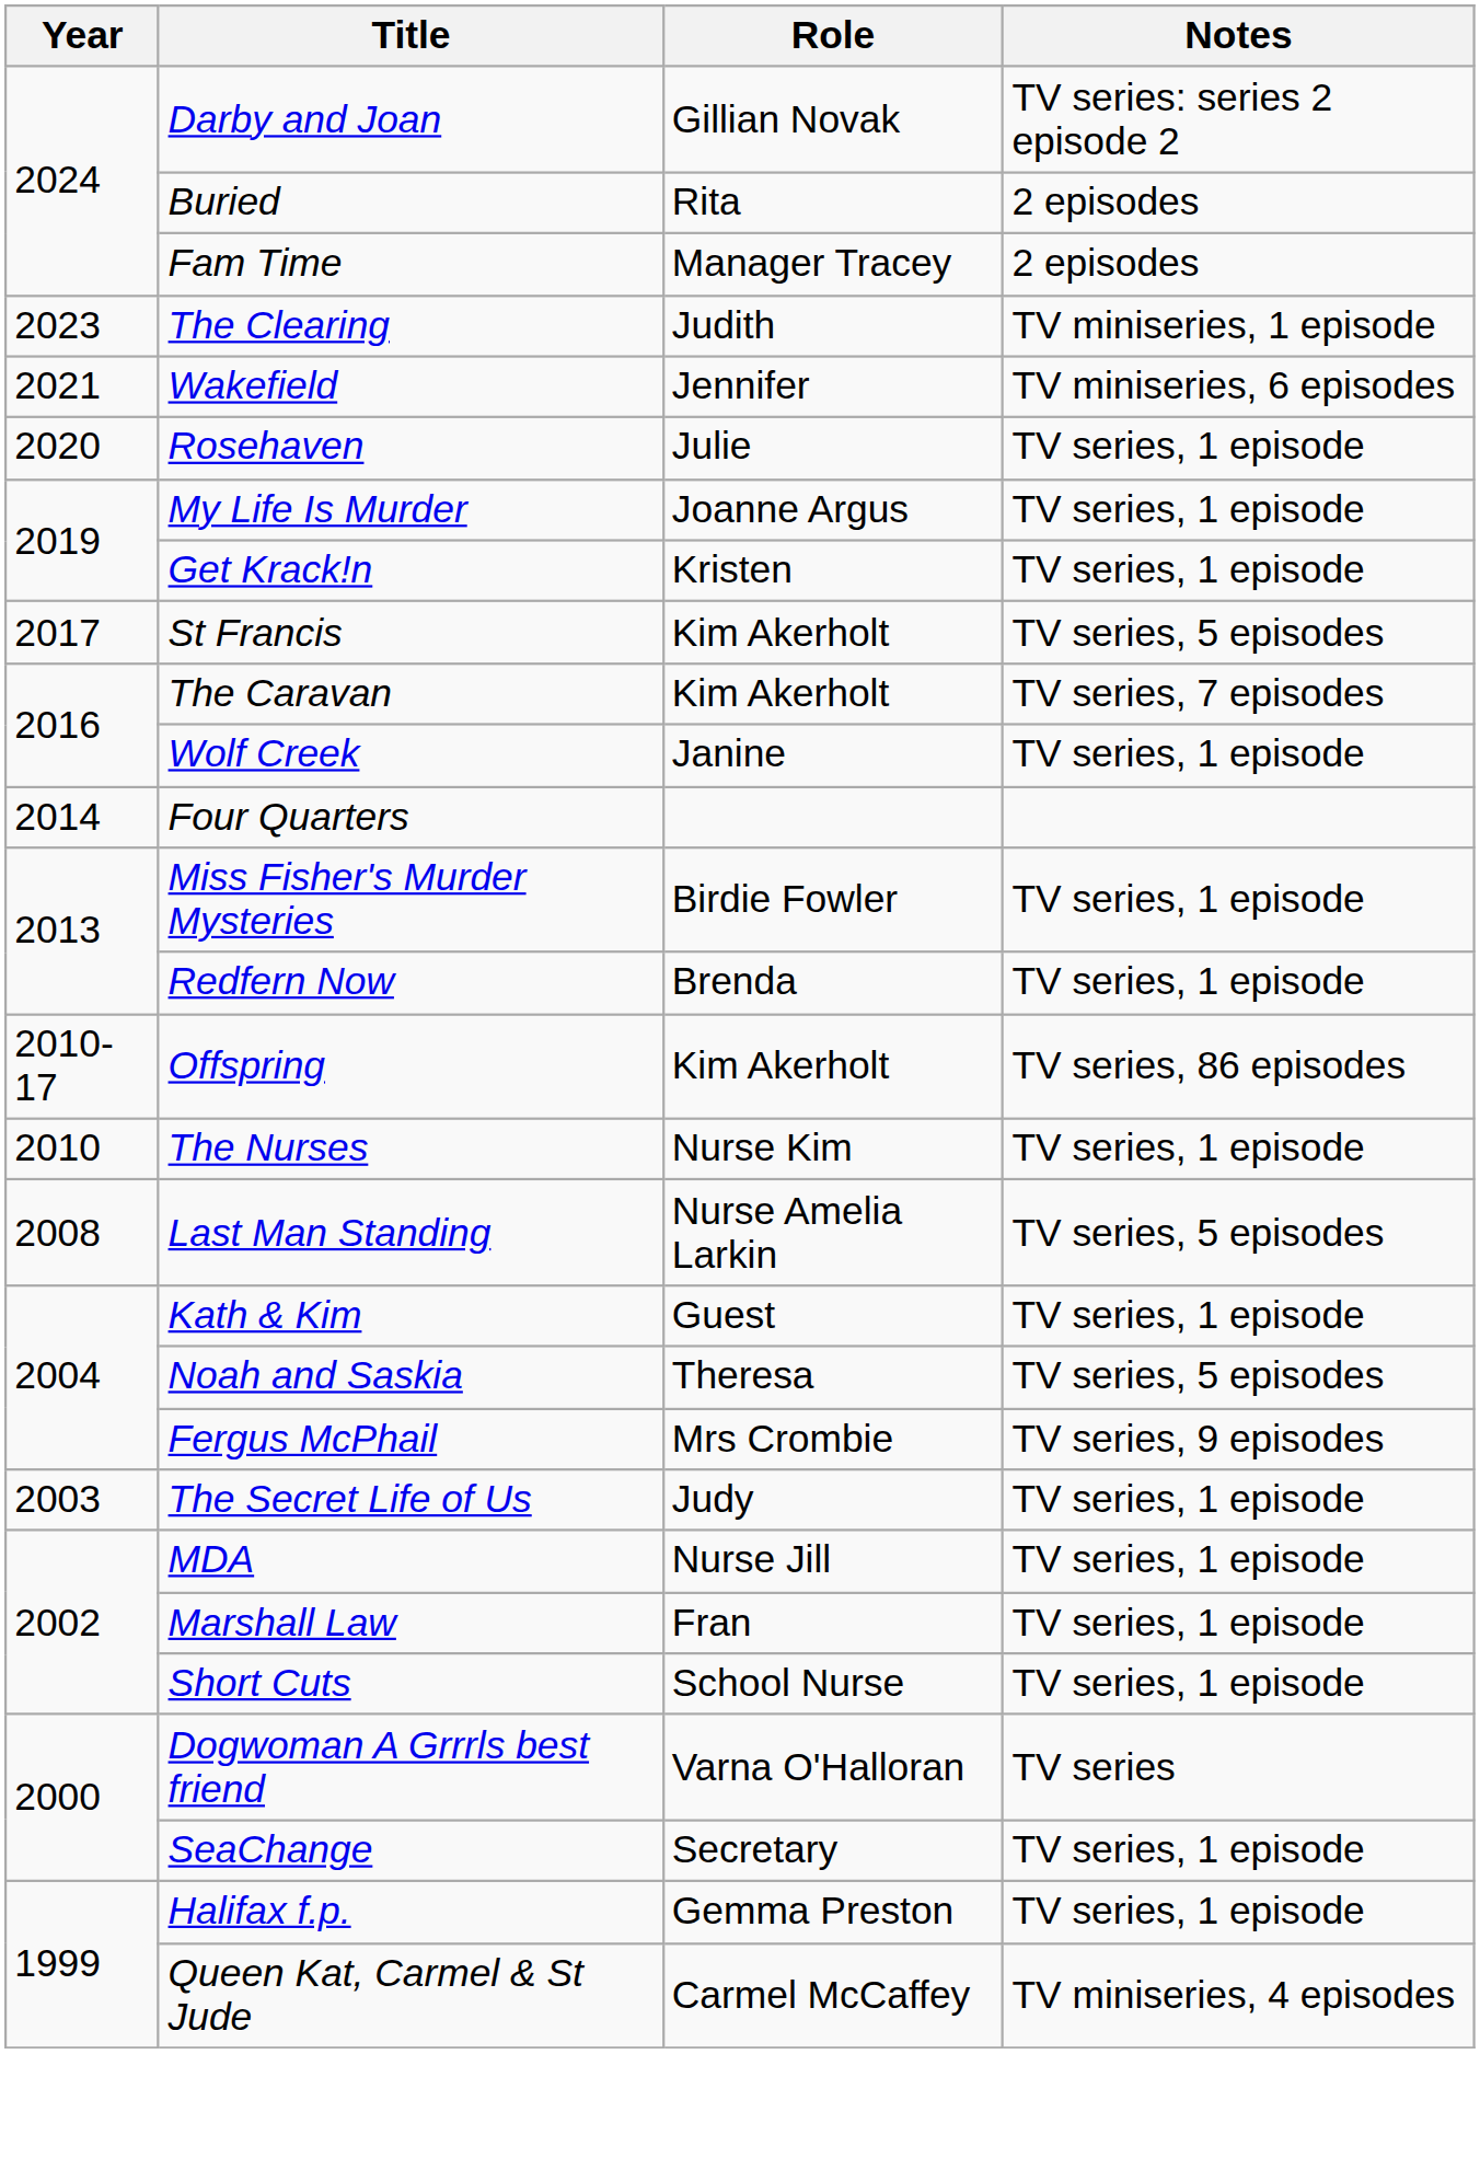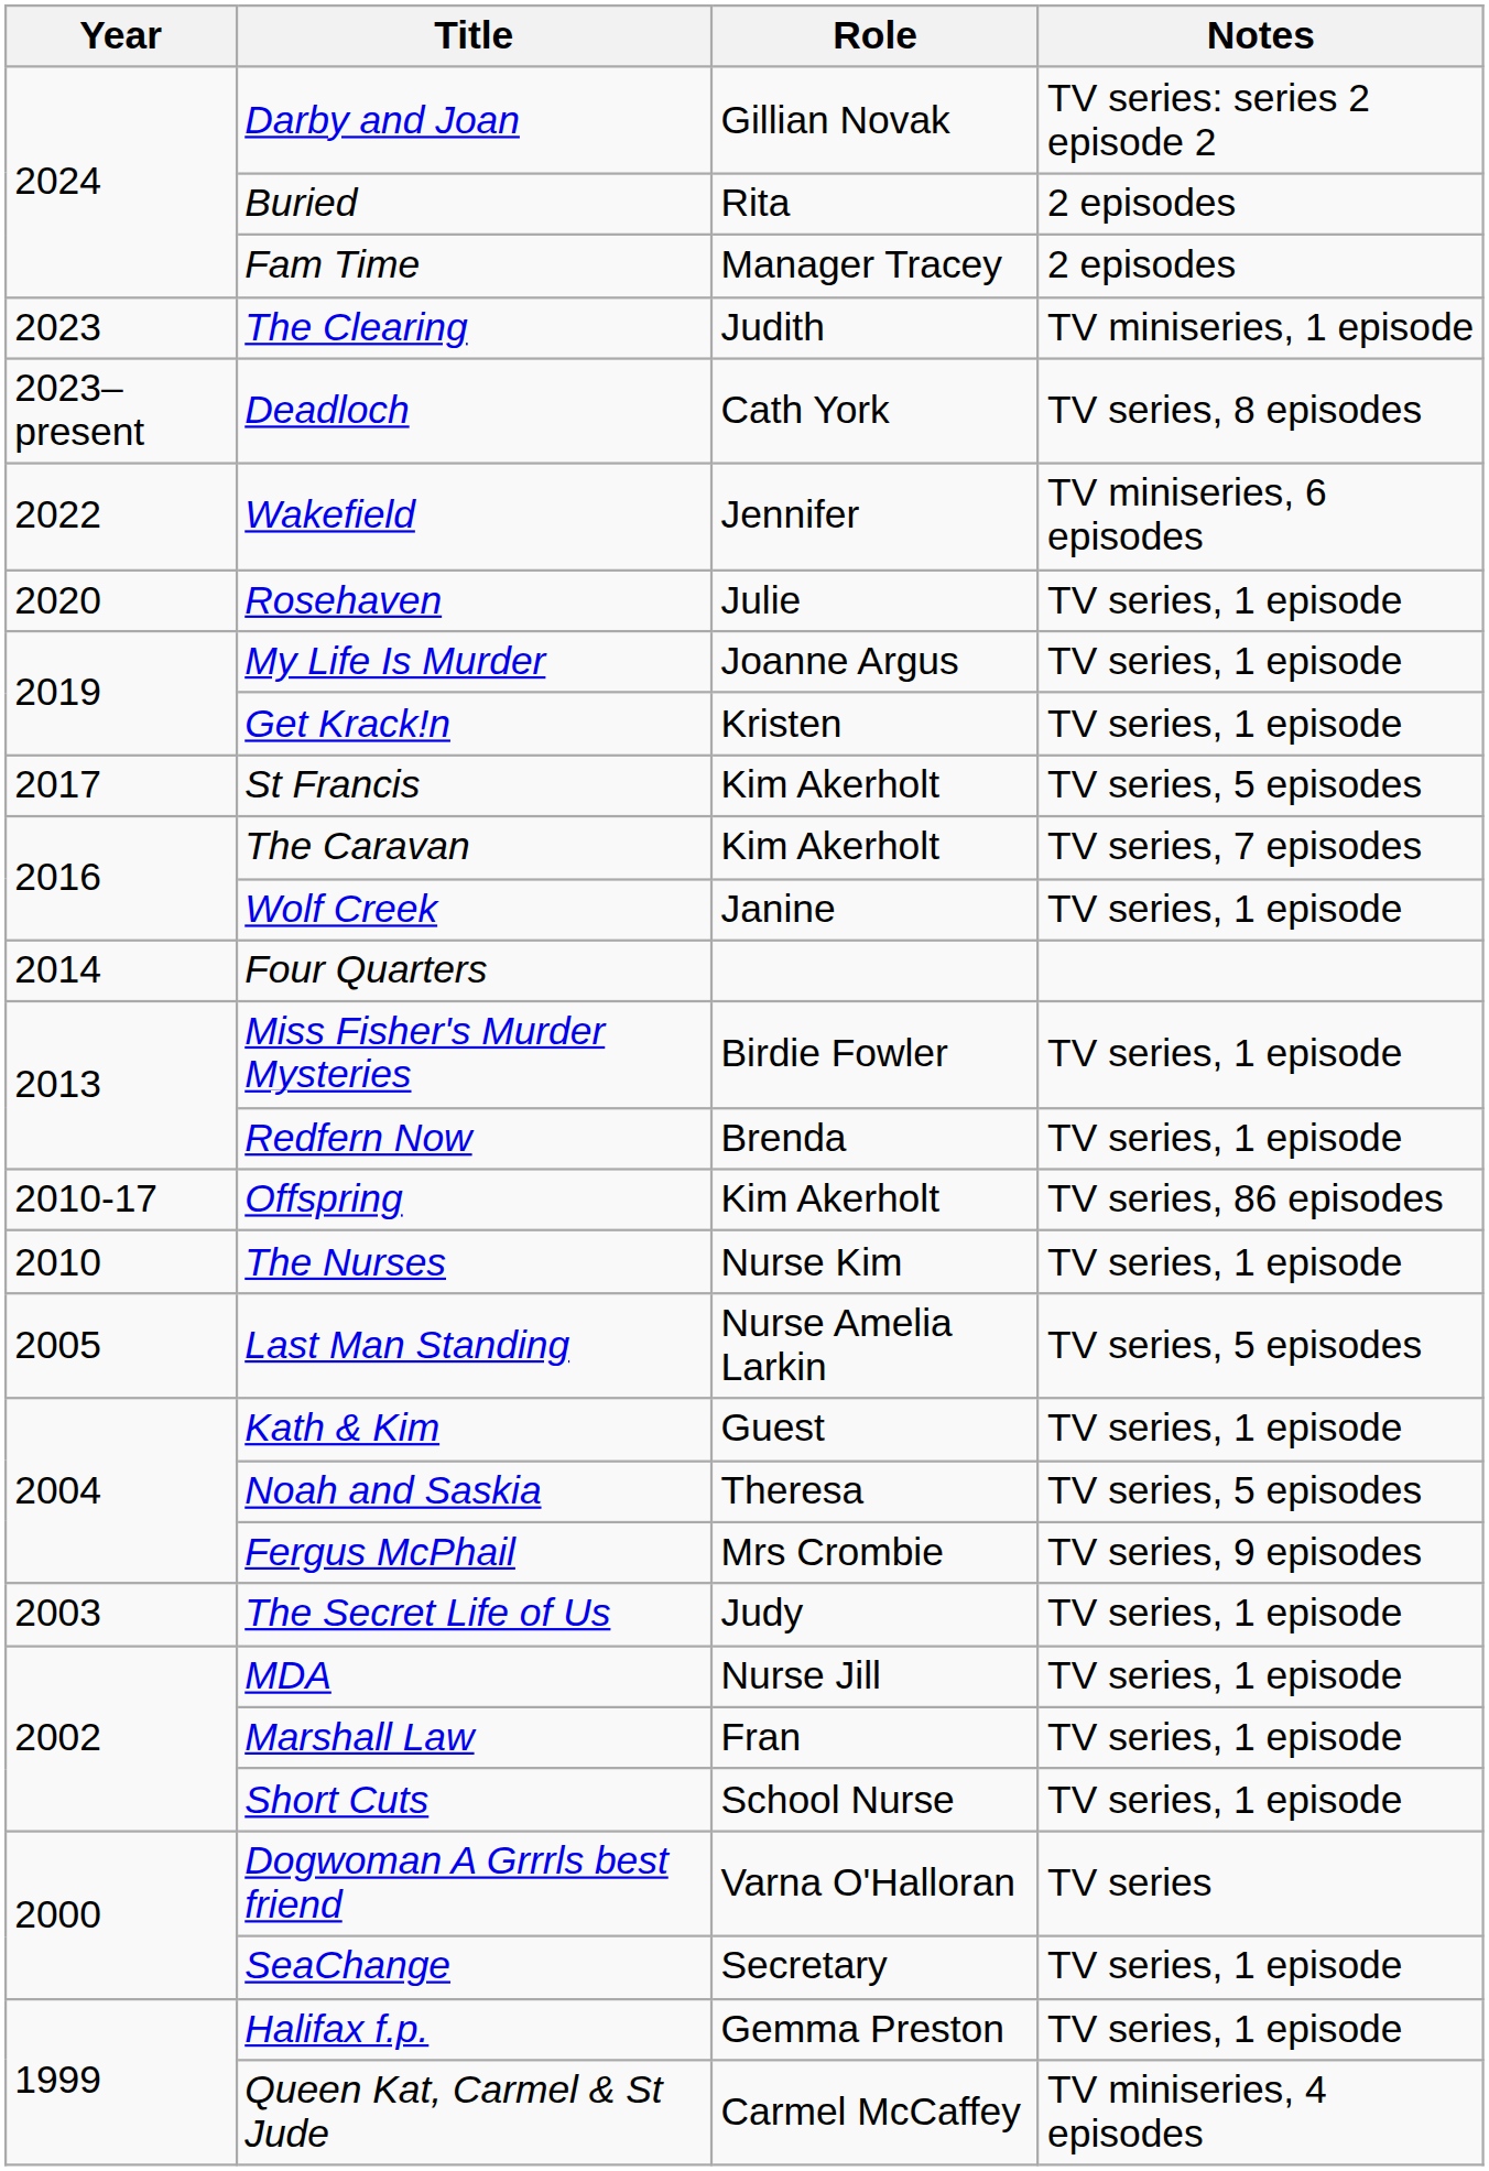+ row: 2023–present | Deadloch | Cath York | TV series, 8 episodes
Wakefield | Year: 2021 -> 2022
Last Man Standing | Year: 2008 -> 2005
